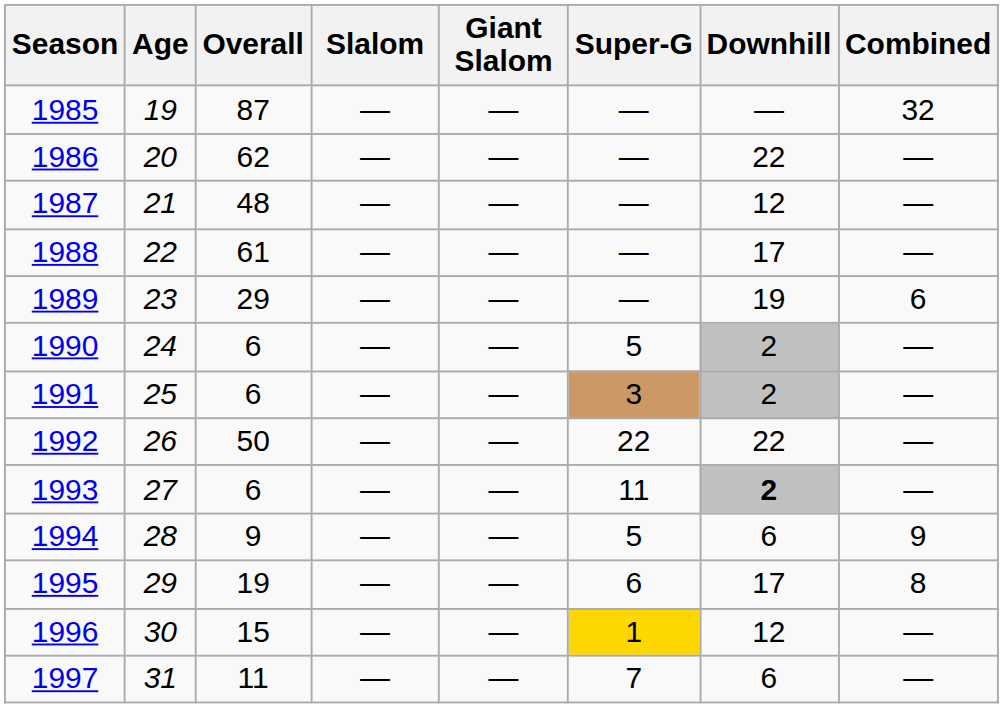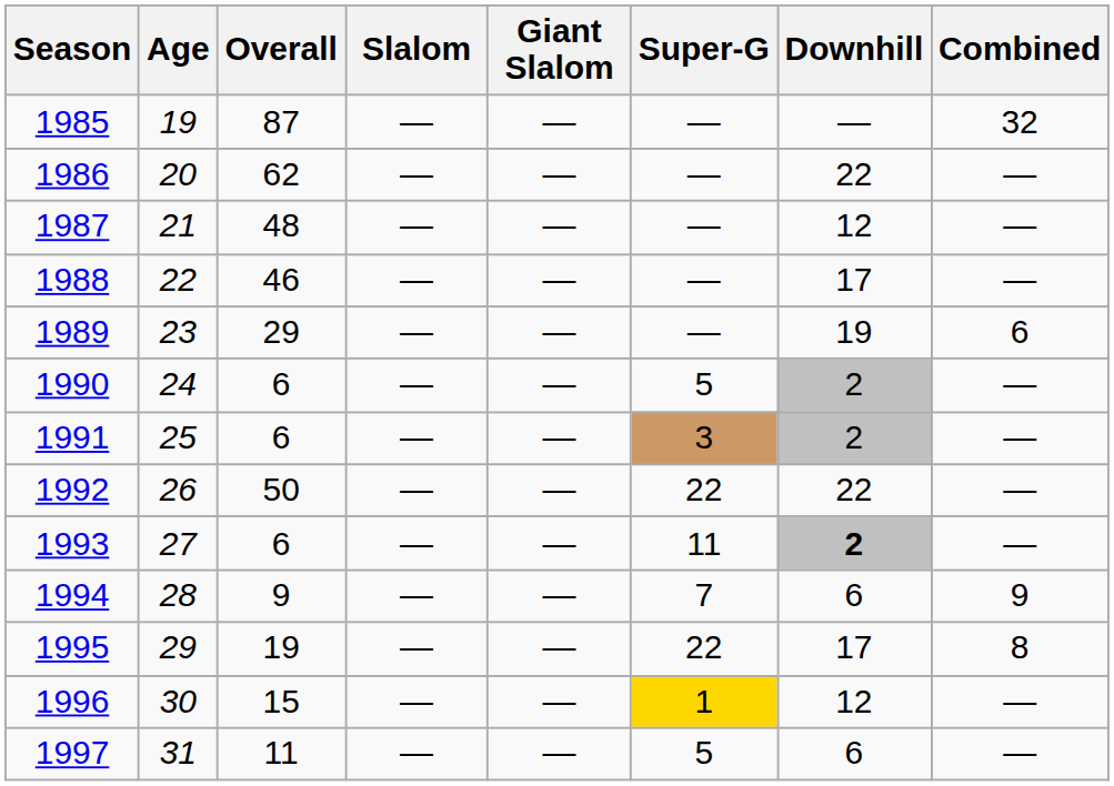1988 | Overall: 61 -> 46
1994 | Super-G: 5 -> 7
1995 | Super-G: 6 -> 22
1997 | Super-G: 7 -> 5
